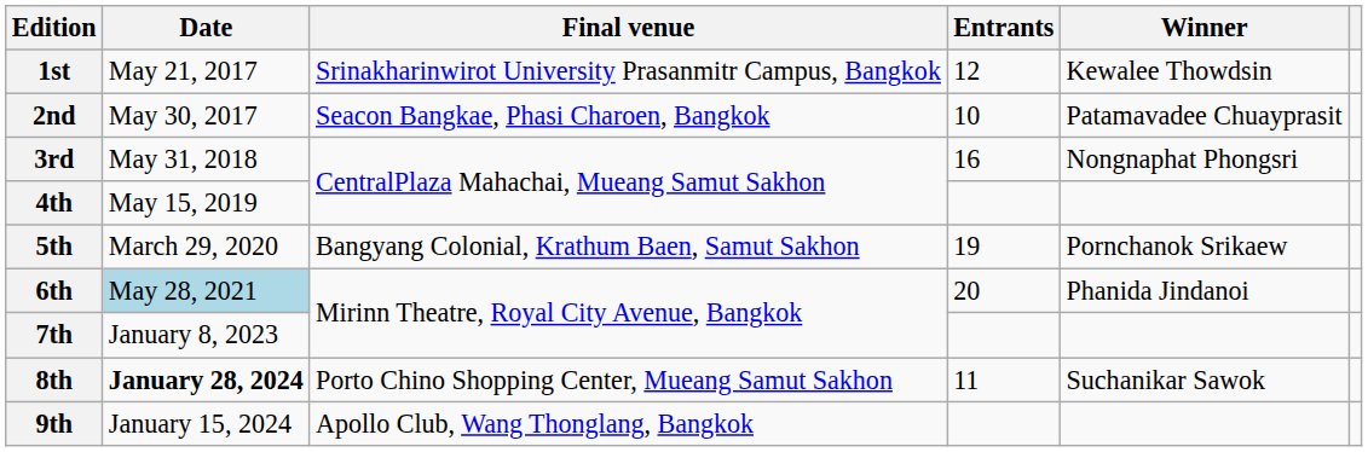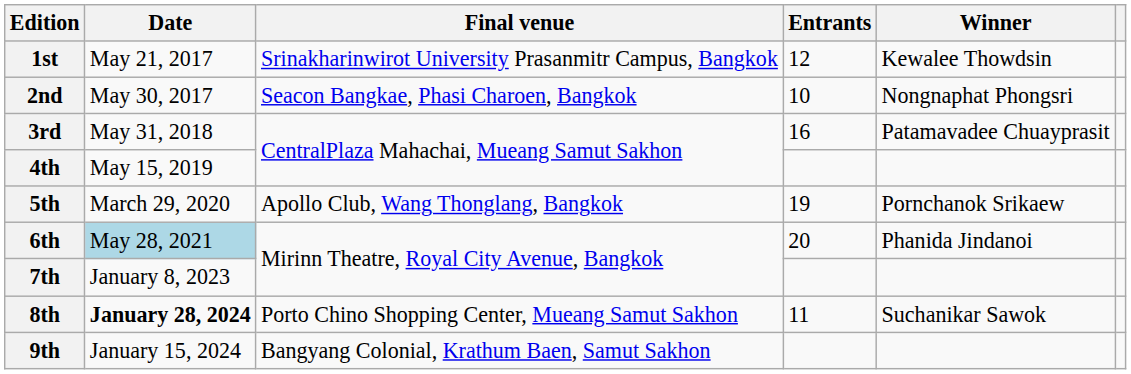2nd | Winner: Patamavadee Chuayprasit -> Nongnaphat Phongsri
3rd | Winner: Nongnaphat Phongsri -> Patamavadee Chuayprasit
5th | Final venue: Bangyang Colonial, Krathum Baen, Samut Sakhon -> Apollo Club, Wang Thonglang, Bangkok
9th | Final venue: Apollo Club, Wang Thonglang, Bangkok -> Bangyang Colonial, Krathum Baen, Samut Sakhon
